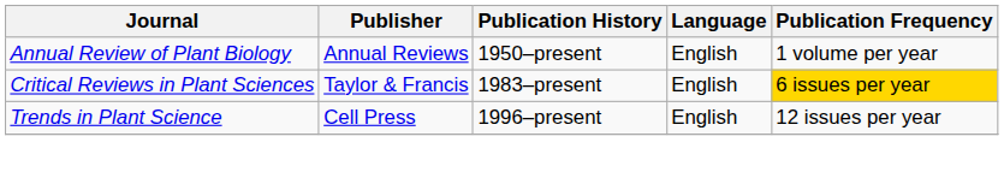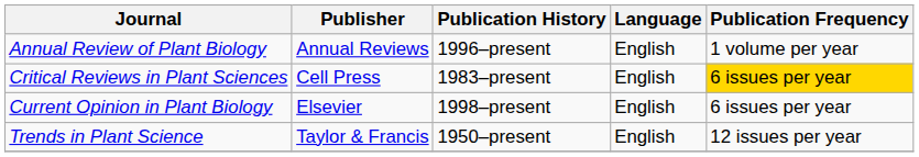Annual Review of Plant Biology | Publication History: 1950–present -> 1996–present
Critical Reviews in Plant Sciences | Publisher: Taylor & Francis -> Cell Press
+ row: Current Opinion in Plant Biology | Elsevier | 1998–present | English | 6 issues per year
Trends in Plant Science | Publisher: Cell Press -> Taylor & Francis
Trends in Plant Science | Publication History: 1996–present -> 1950–present
